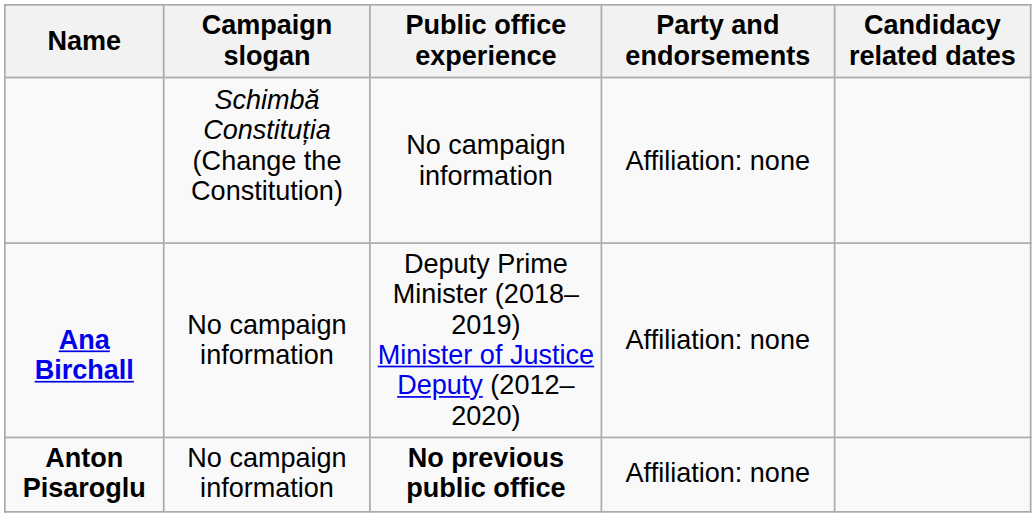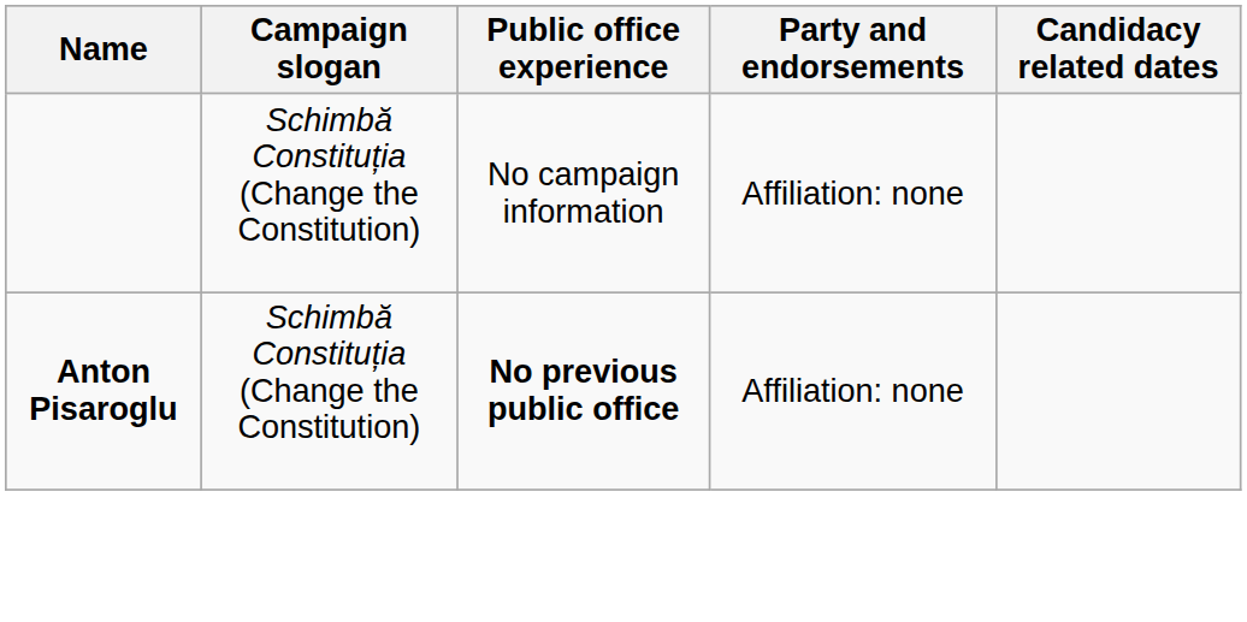- row: Ana Birchall | No campaign information | Deputy Prime Minister (2018–2019) Minister of Justice Deputy (2012–2020) | Affiliation: none
Anton Pisaroglu | Campaign slogan: No campaign information -> Schimbă Constituția (Change the Constitution)
